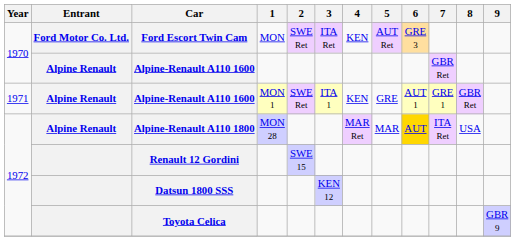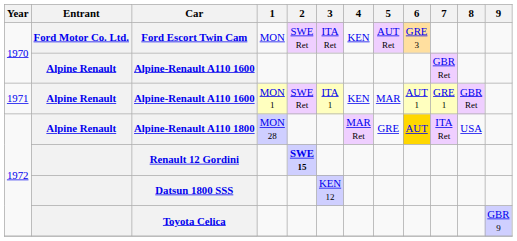Alpine-Renault A110 1600 / MON 1 | 5: GRE -> MAR
Alpine-Renault A110 1800 | 5: MAR -> GRE
Renault 12 Gordini | 2: normal -> bold
